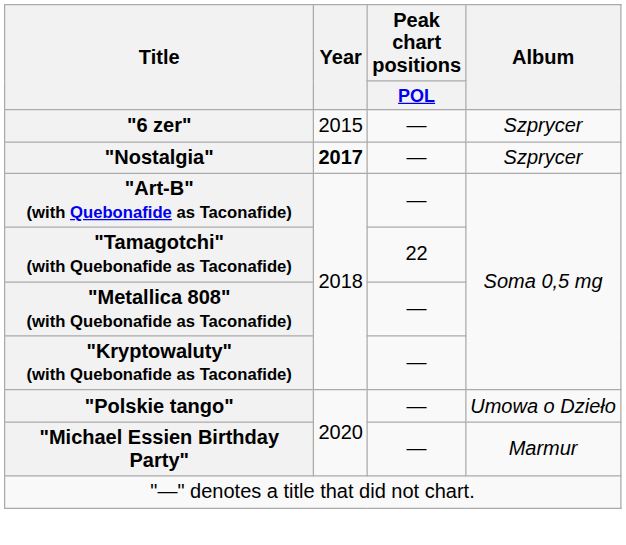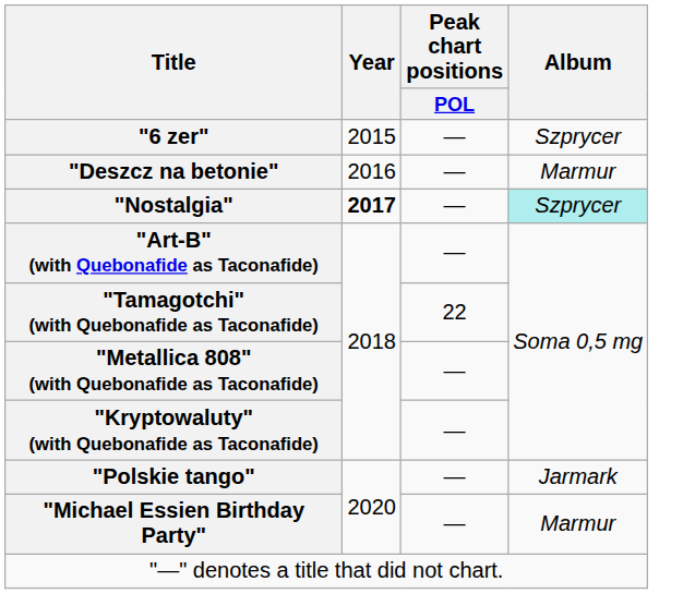+ row: "Deszcz na betonie" | 2016 | — | Marmur
"Nostalgia" | Album: no background -> paleturquoise background
"Polskie tango" | Album: Umowa o Dzieło -> Jarmark
